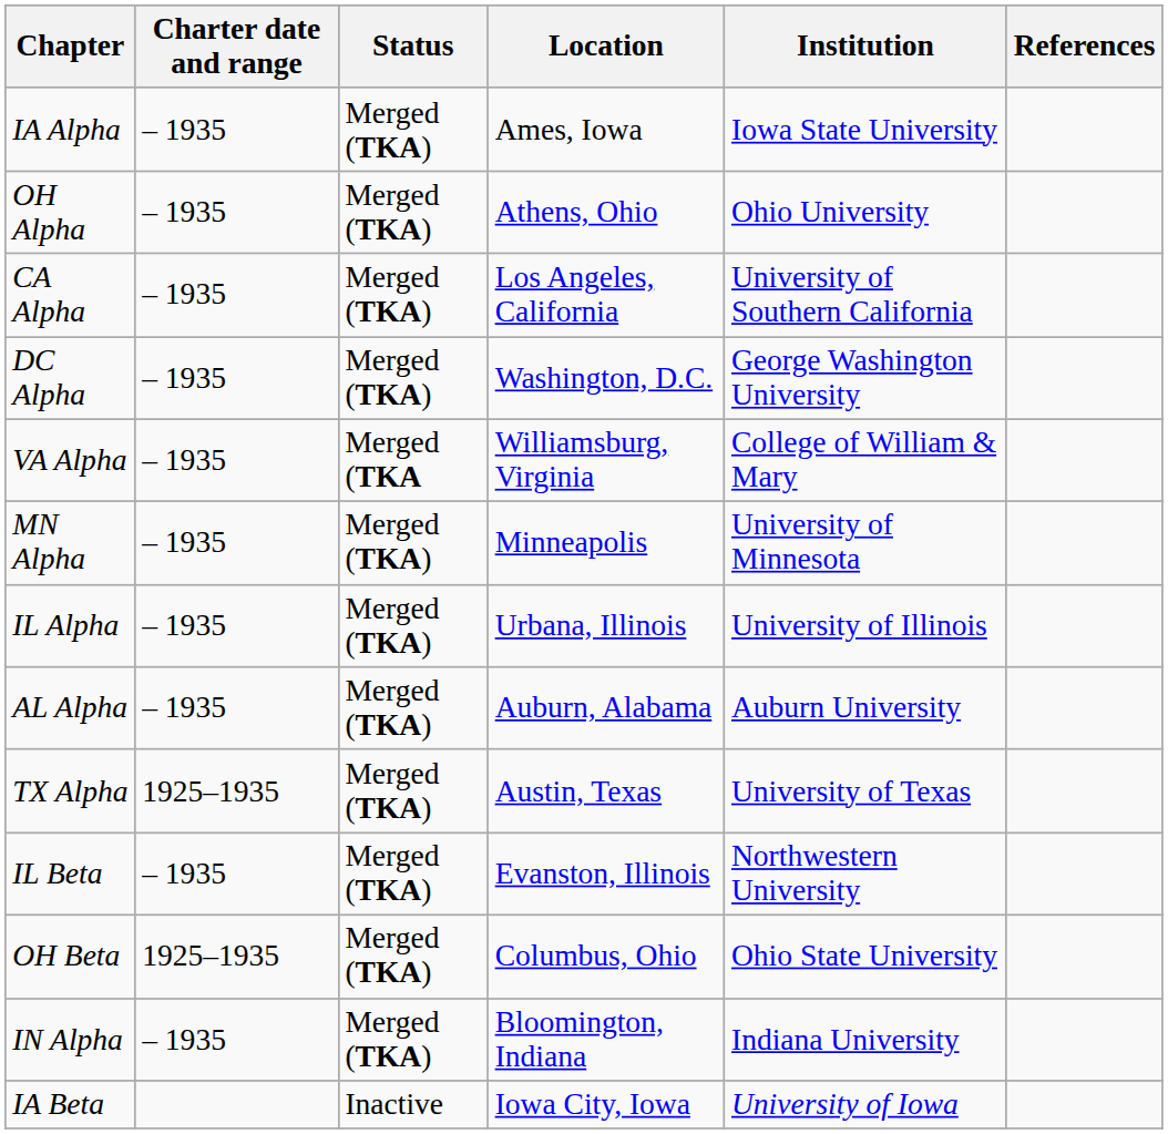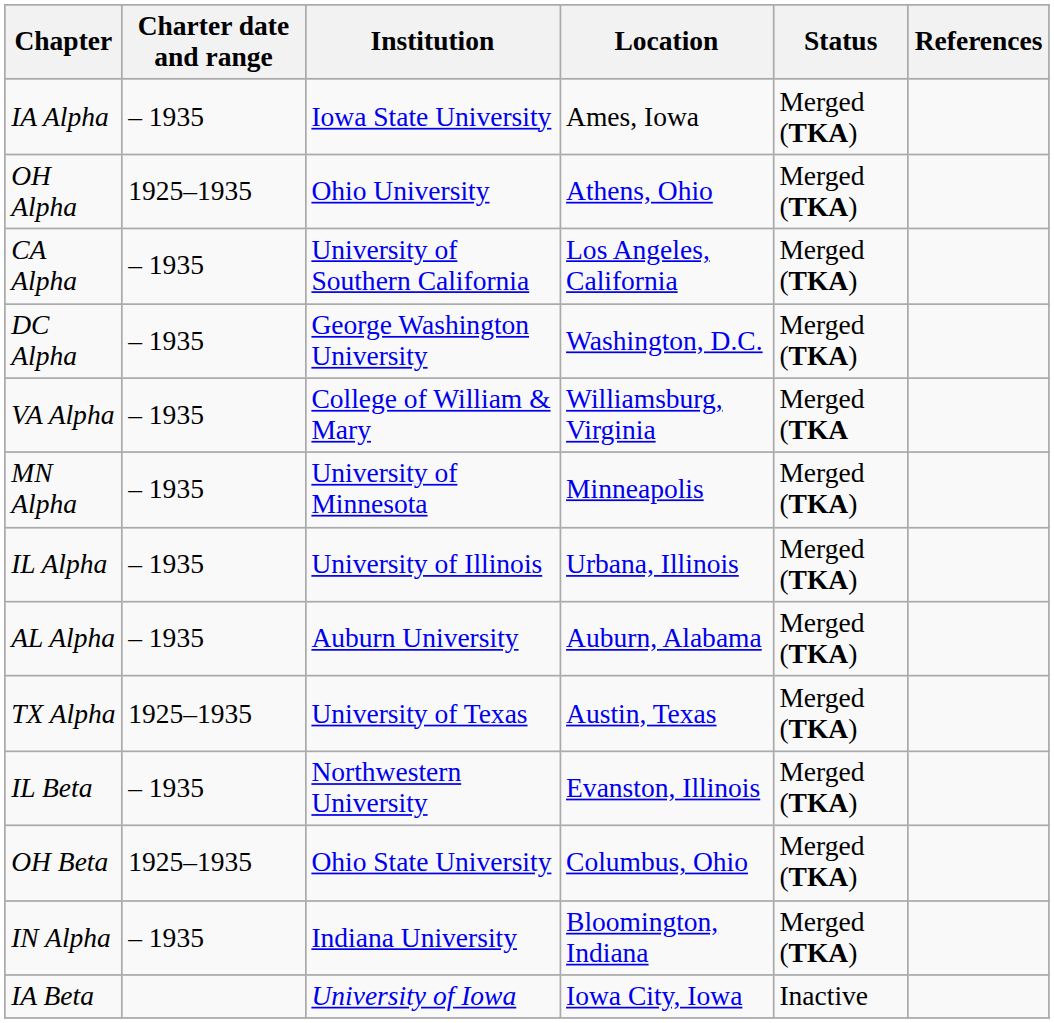columns swapped: Institution <-> Status
OH Alpha | Charter date and range: – 1935 -> 1925–1935
